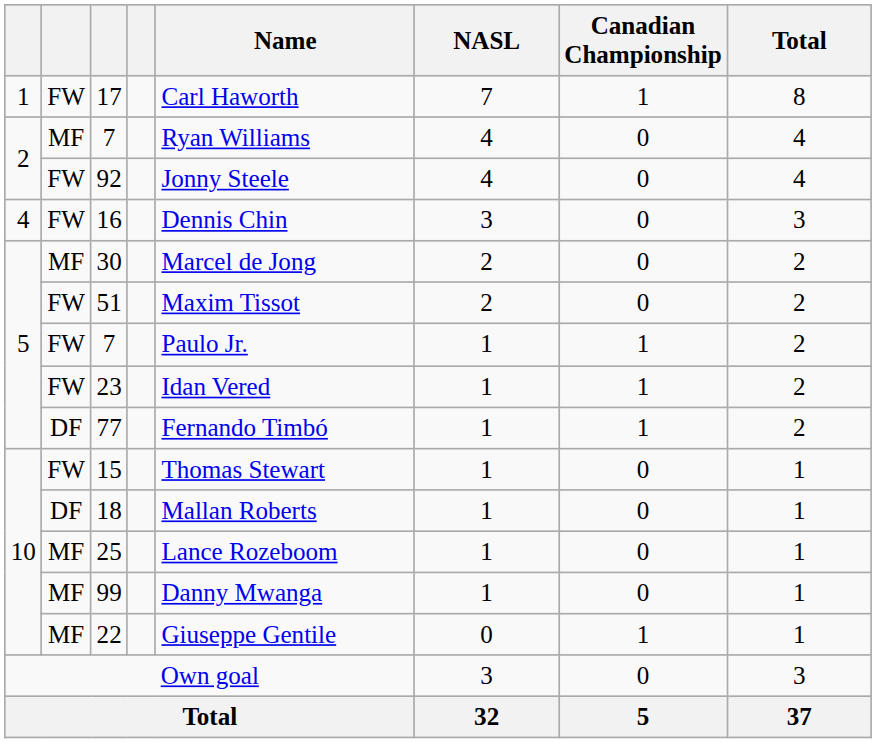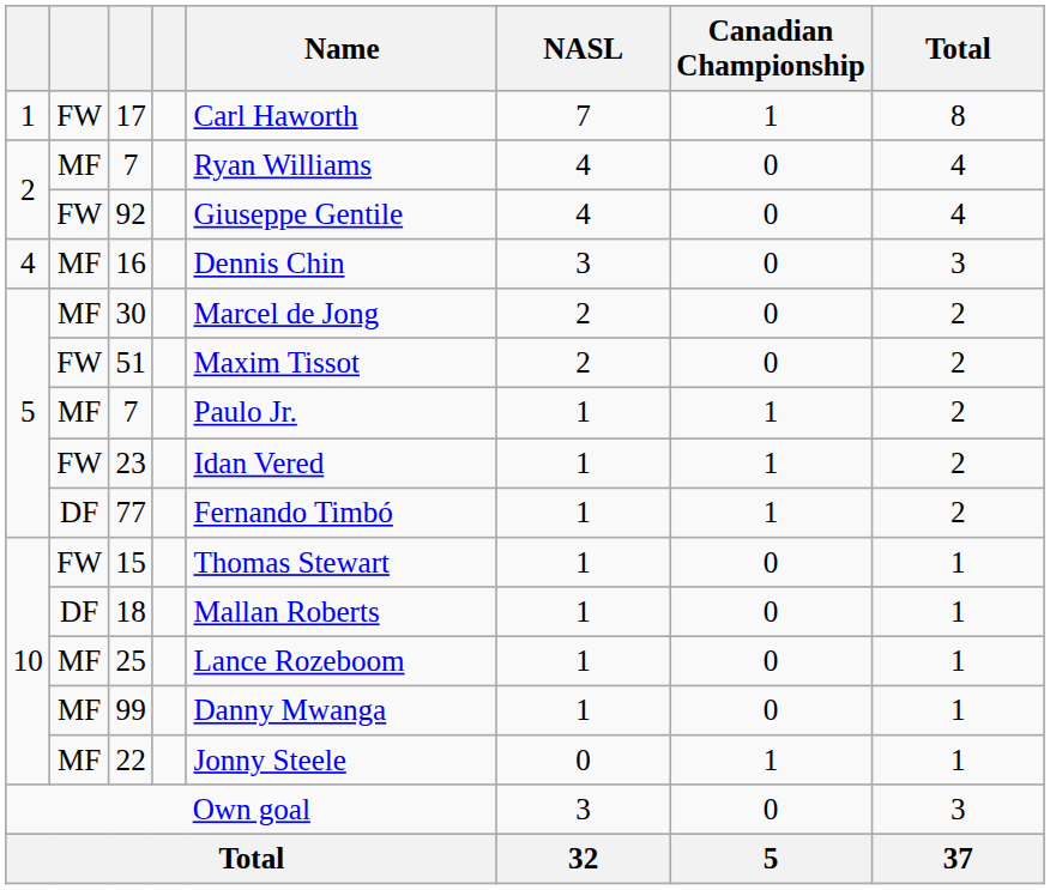92 | Name: Jonny Steele -> Giuseppe Gentile
16 | column 2: FW -> MF
5 / 7 | column 2: FW -> MF
22 | Name: Giuseppe Gentile -> Jonny Steele
